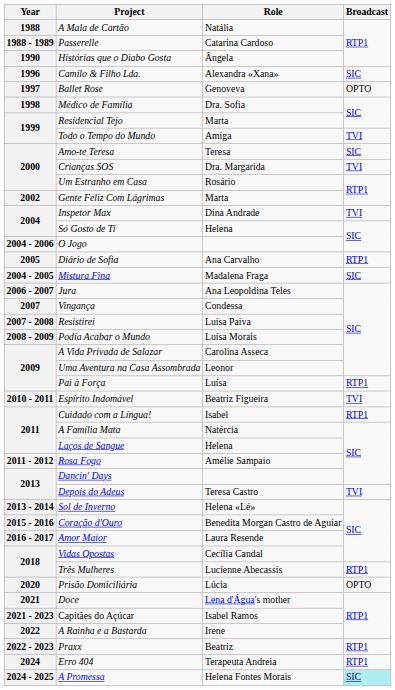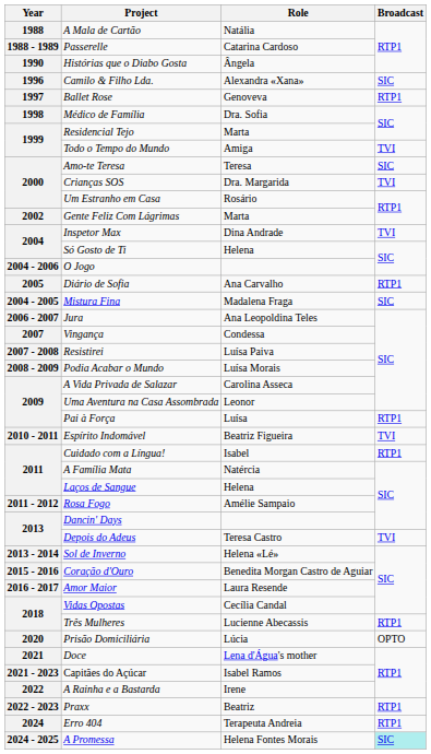Ballet Rose | Broadcast: OPTO -> RTP1
